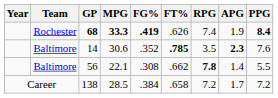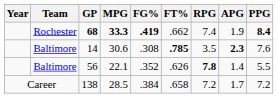68 | FT%: .626 -> .662
14 | FG%: .352 -> .308
56 | FG%: .308 -> .352
56 | FT%: .662 -> .626
